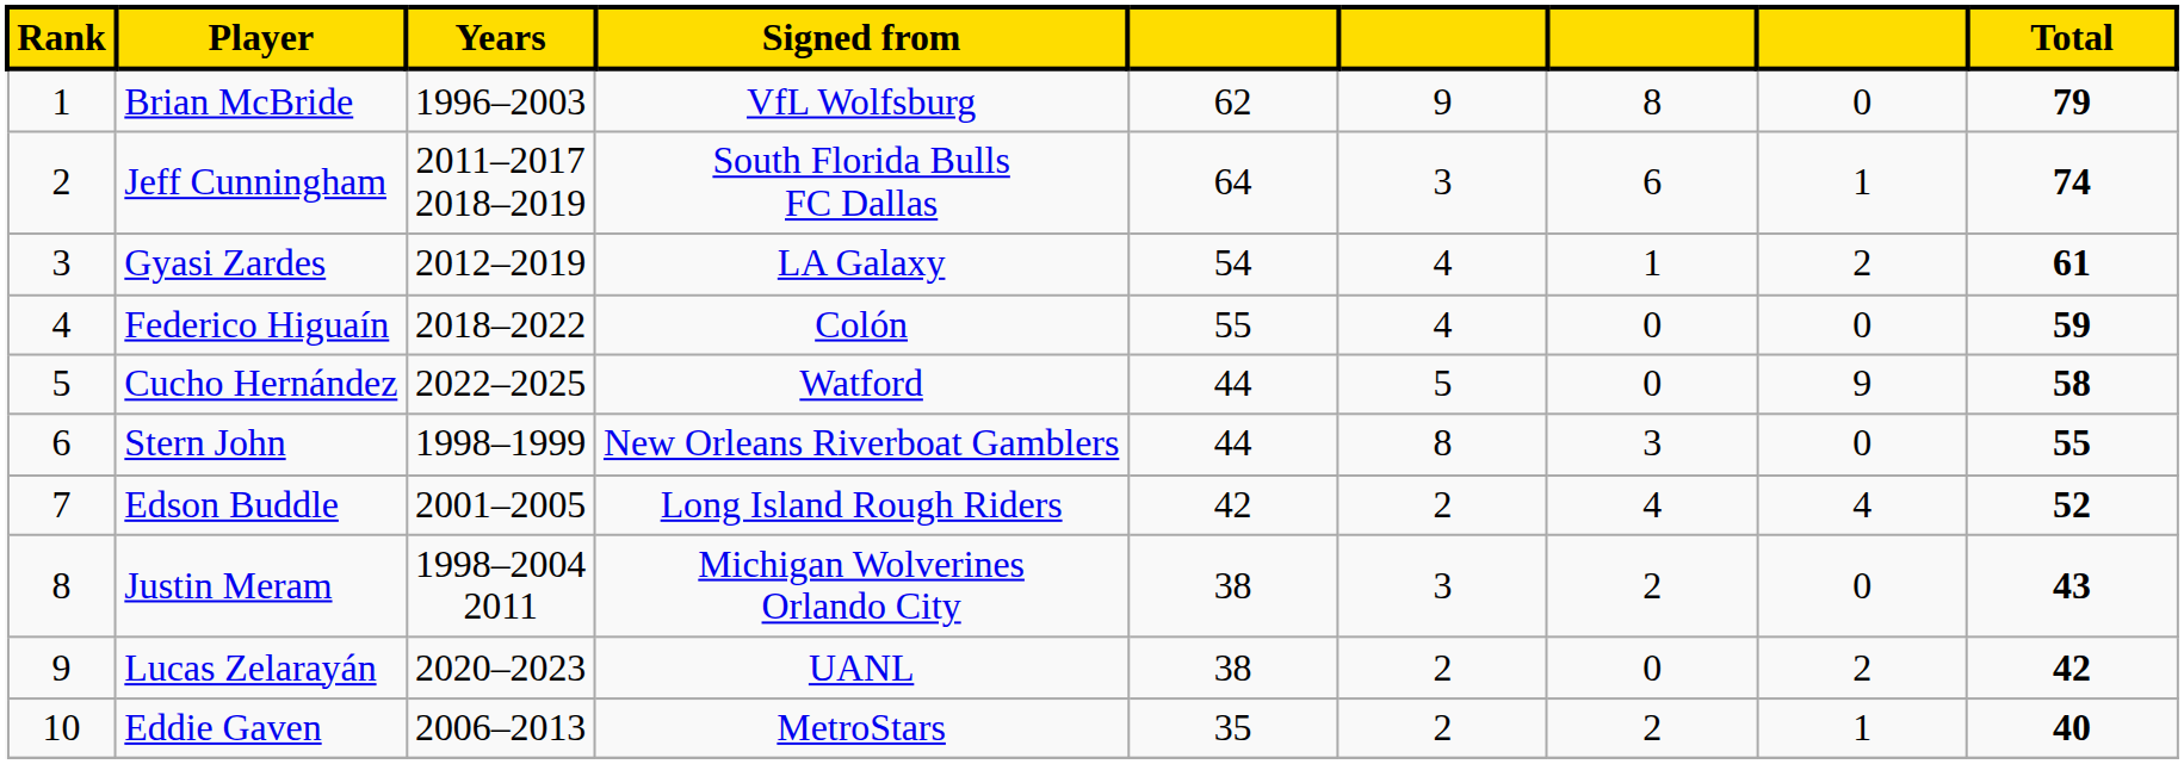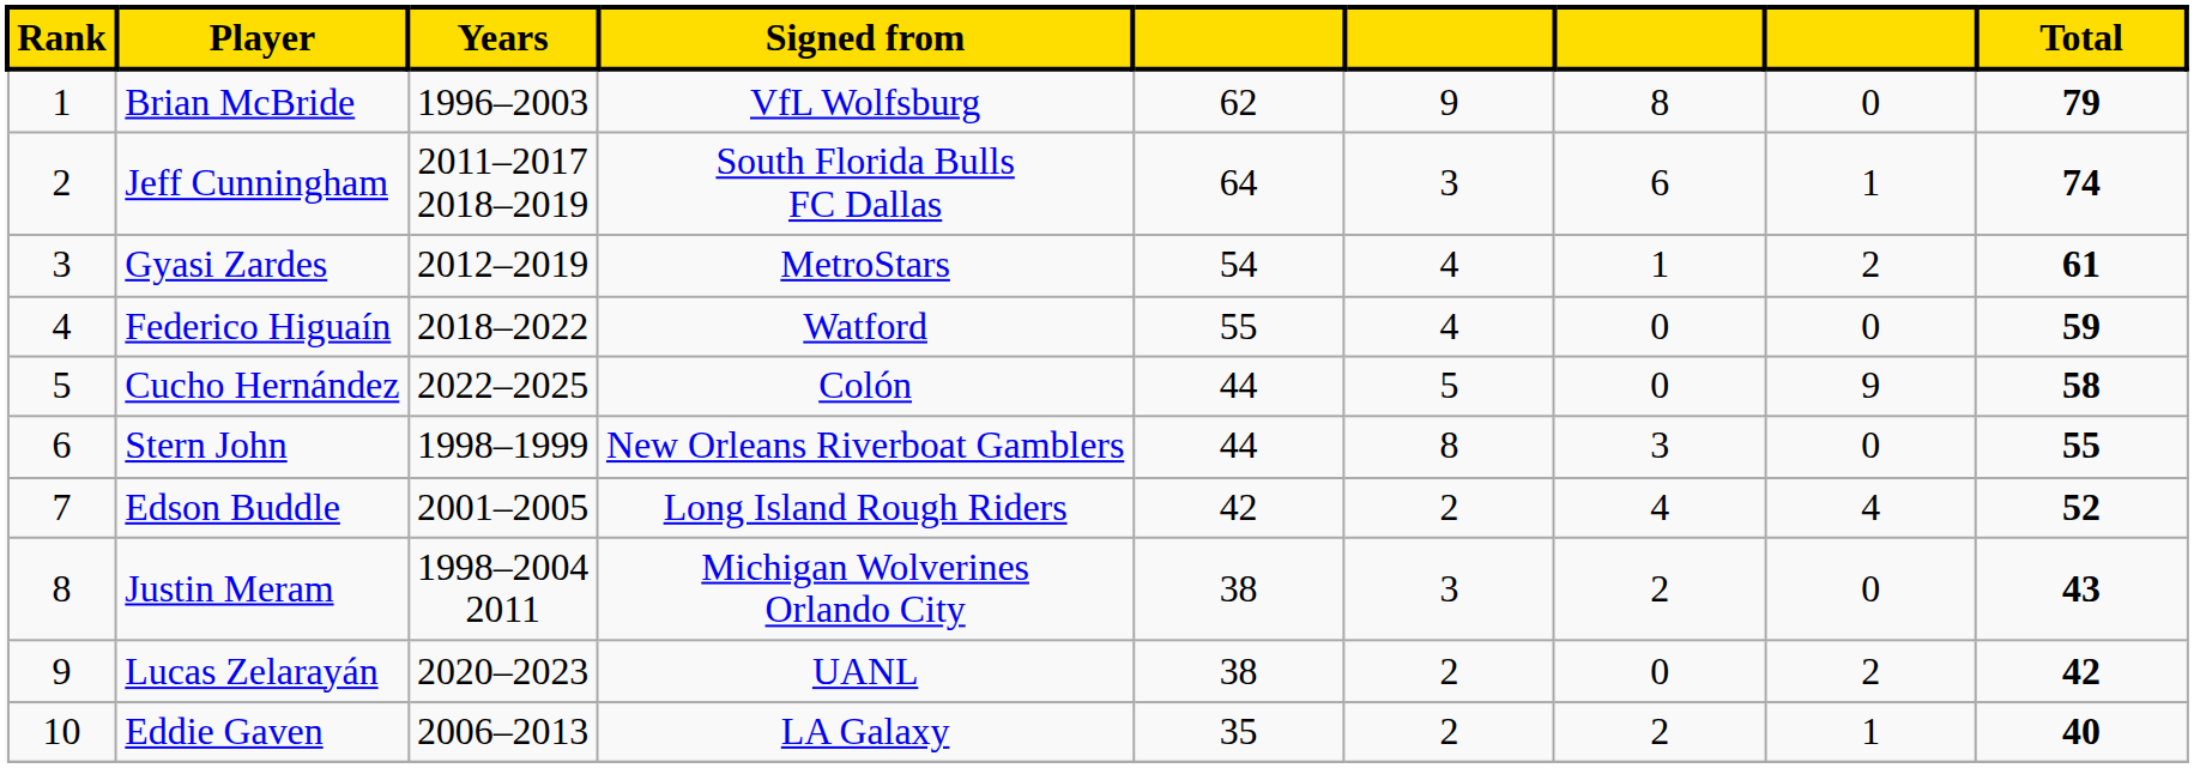Gyasi Zardes | Signed from: LA Galaxy -> MetroStars
Federico Higuaín | Signed from: Colón -> Watford
Cucho Hernández | Signed from: Watford -> Colón
Eddie Gaven | Signed from: MetroStars -> LA Galaxy
